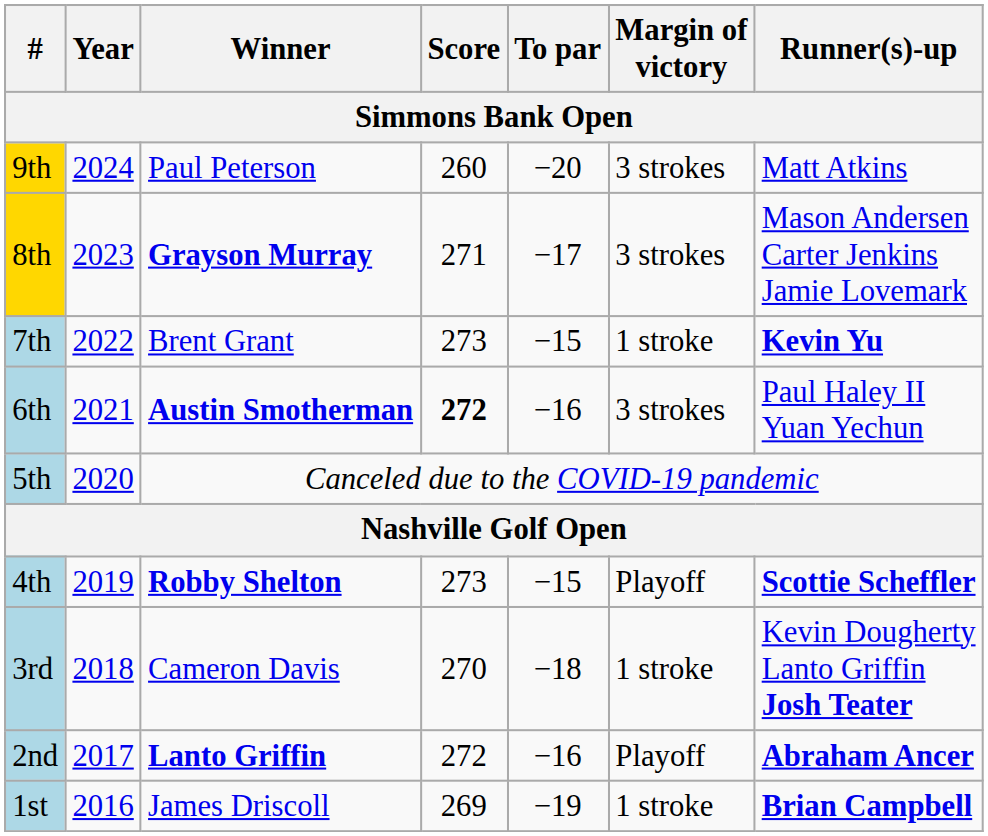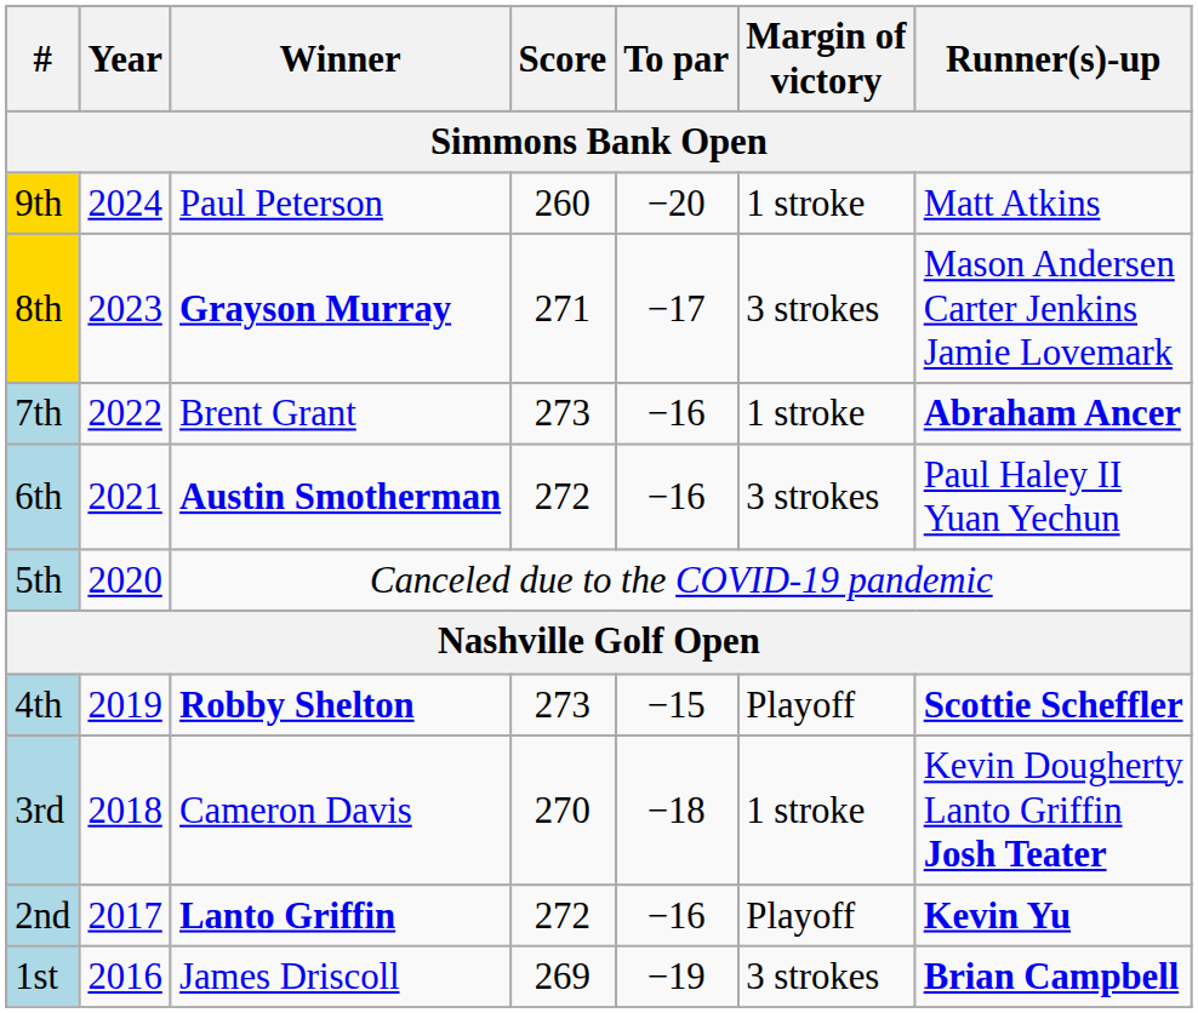9th | Margin of victory: 3 strokes -> 1 stroke
7th | To par: −15 -> −16
7th | Runner(s)-up: Kevin Yu -> Abraham Ancer
6th | Score: bold -> normal
2nd | Runner(s)-up: Abraham Ancer -> Kevin Yu
1st | Margin of victory: 1 stroke -> 3 strokes
